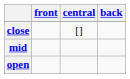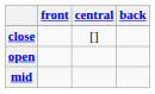rows swapped: mid <-> open
